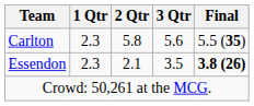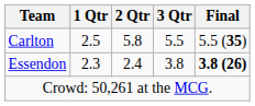Carlton | 1 Qtr: 2.3 -> 2.5
Carlton | 3 Qtr: 5.6 -> 5.5
Essendon | 2 Qtr: 2.1 -> 2.4
Essendon | 3 Qtr: 3.5 -> 3.8
